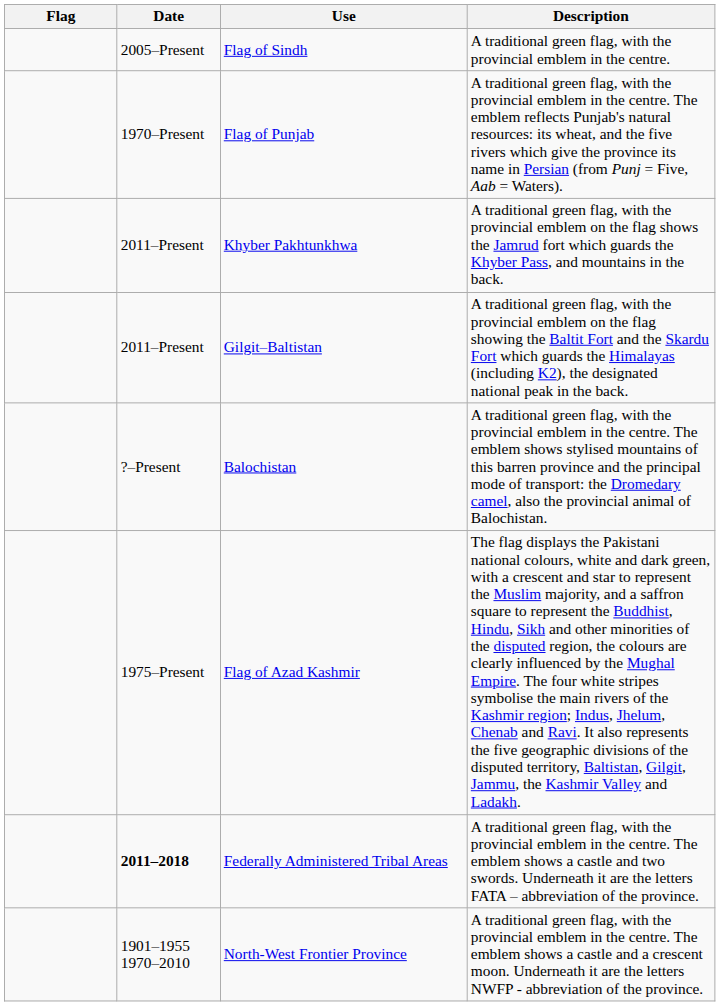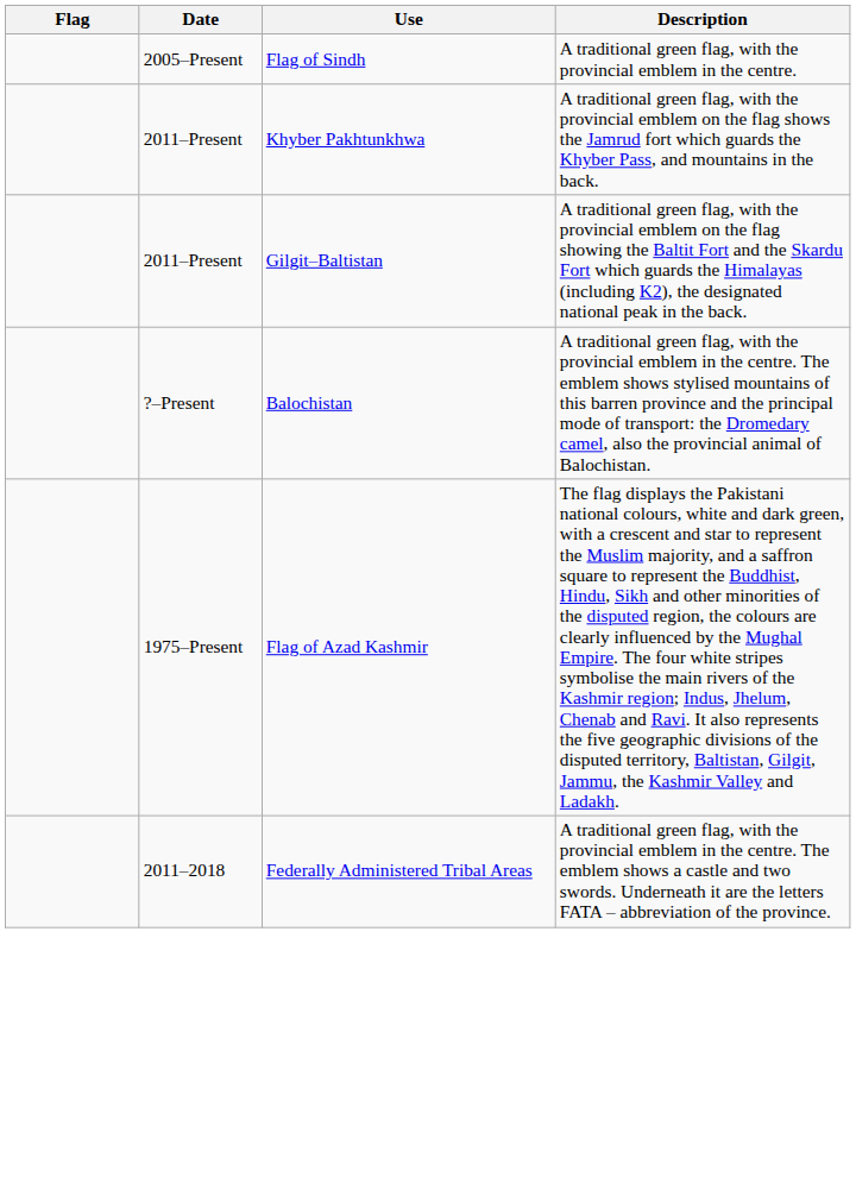- row: 1970–Present | Flag of Punjab | A traditional green flag, with the provincial emblem in the centre. The emblem reflects Punjab's natural resources: its wheat, and the five rivers which give the province its name in Persian (from Punj = Five, Aab = Waters).
Federally Administered Tribal Areas | Date: bold -> normal
- row: 1901–1955 1970–2010 | North-West Frontier Province | A traditional green flag, with the provincial emblem in the centre. The emblem shows a castle and a crescent moon. Underneath it are the letters NWFP - abbreviation of the province.
